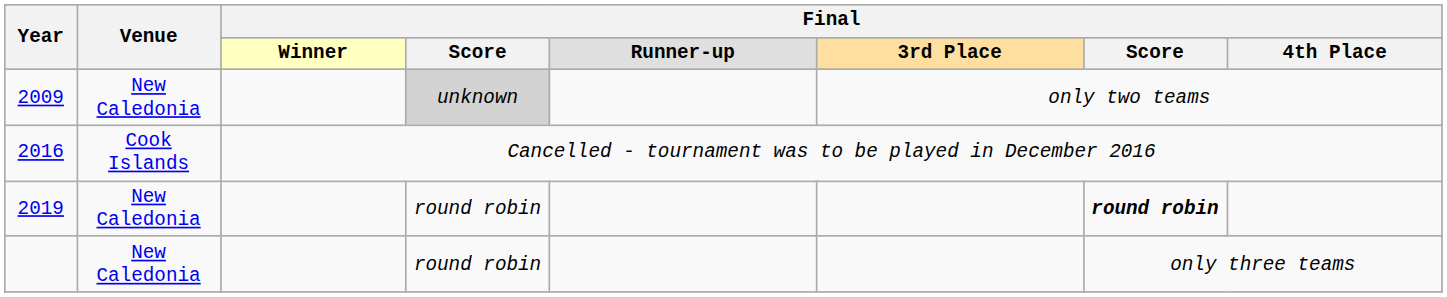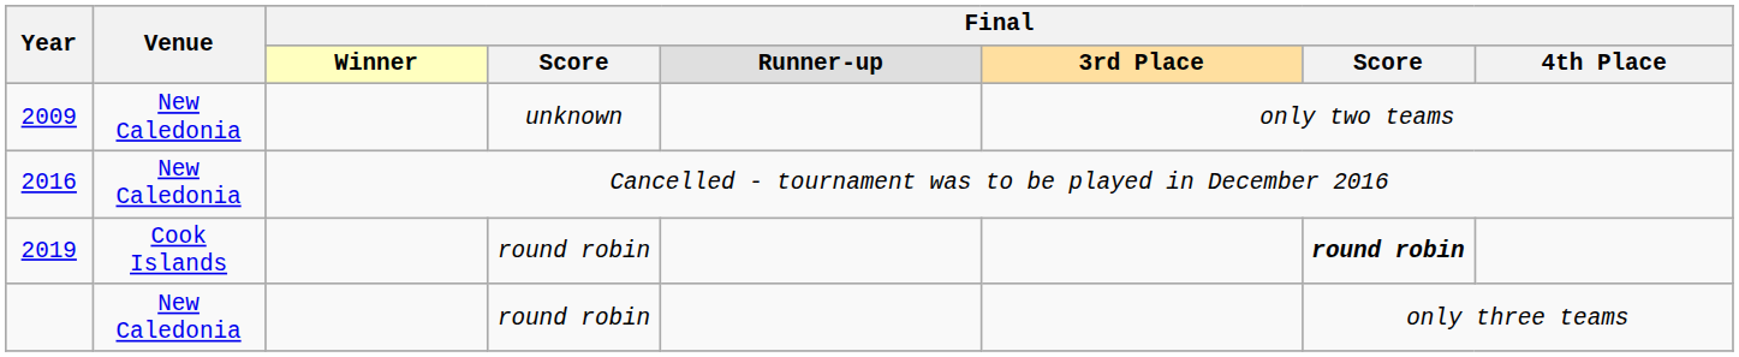2009 | column 4: lightgrey background -> no background
2016 | Venue: Cook Islands -> New Caledonia
2019 | Venue: New Caledonia -> Cook Islands
